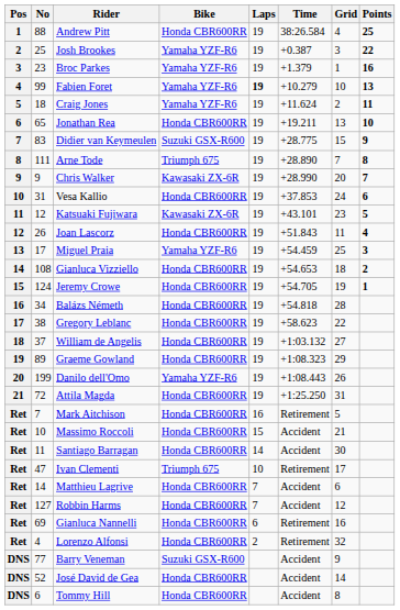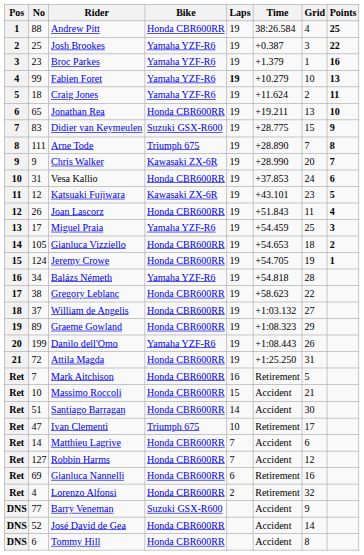Gianluca Vizziello | No: 108 -> 105
Balázs Németh | Bike: Honda CBR600RR -> Yamaha YZF-R6
Santiago Barragan | No: 11 -> 51
